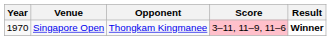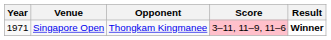Singapore Open | Year: 1970 -> 1971
